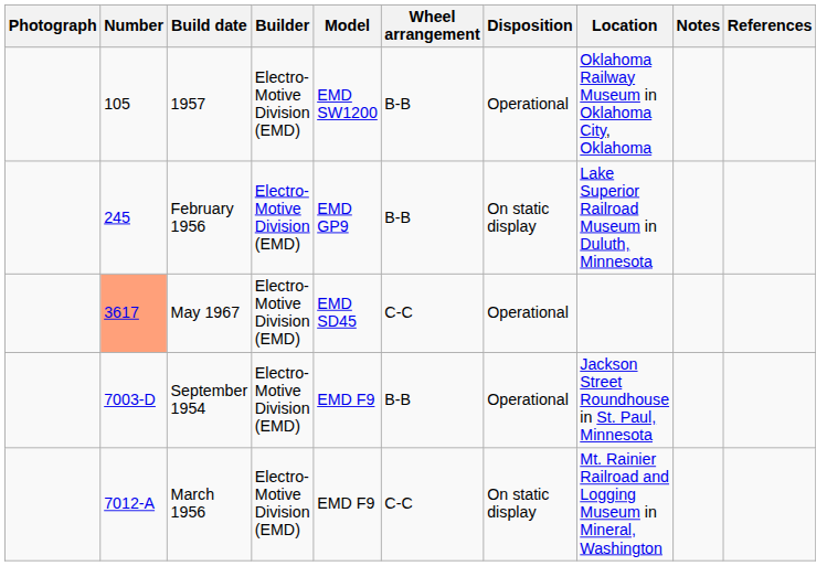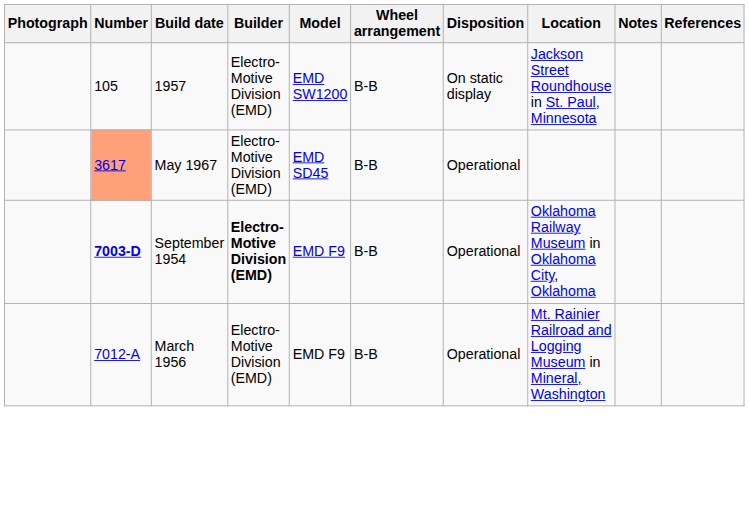1957 | Disposition: Operational -> On static display
1957 | Location: Oklahoma Railway Museum in Oklahoma City, Oklahoma -> Jackson Street Roundhouse in St. Paul, Minnesota
- row: 245 | February 1956 | Electro-Motive Division (EMD) | EMD GP9 | B-B | On static display | Lake Superior Railroad Museum in Duluth, Minnesota
May 1967 | Wheel arrangement: C-C -> B-B
September 1954 | Number: normal -> bold
September 1954 | Builder: normal -> bold
September 1954 | Location: Jackson Street Roundhouse in St. Paul, Minnesota -> Oklahoma Railway Museum in Oklahoma City, Oklahoma
March 1956 | Wheel arrangement: C-C -> B-B
March 1956 | Disposition: On static display -> Operational
